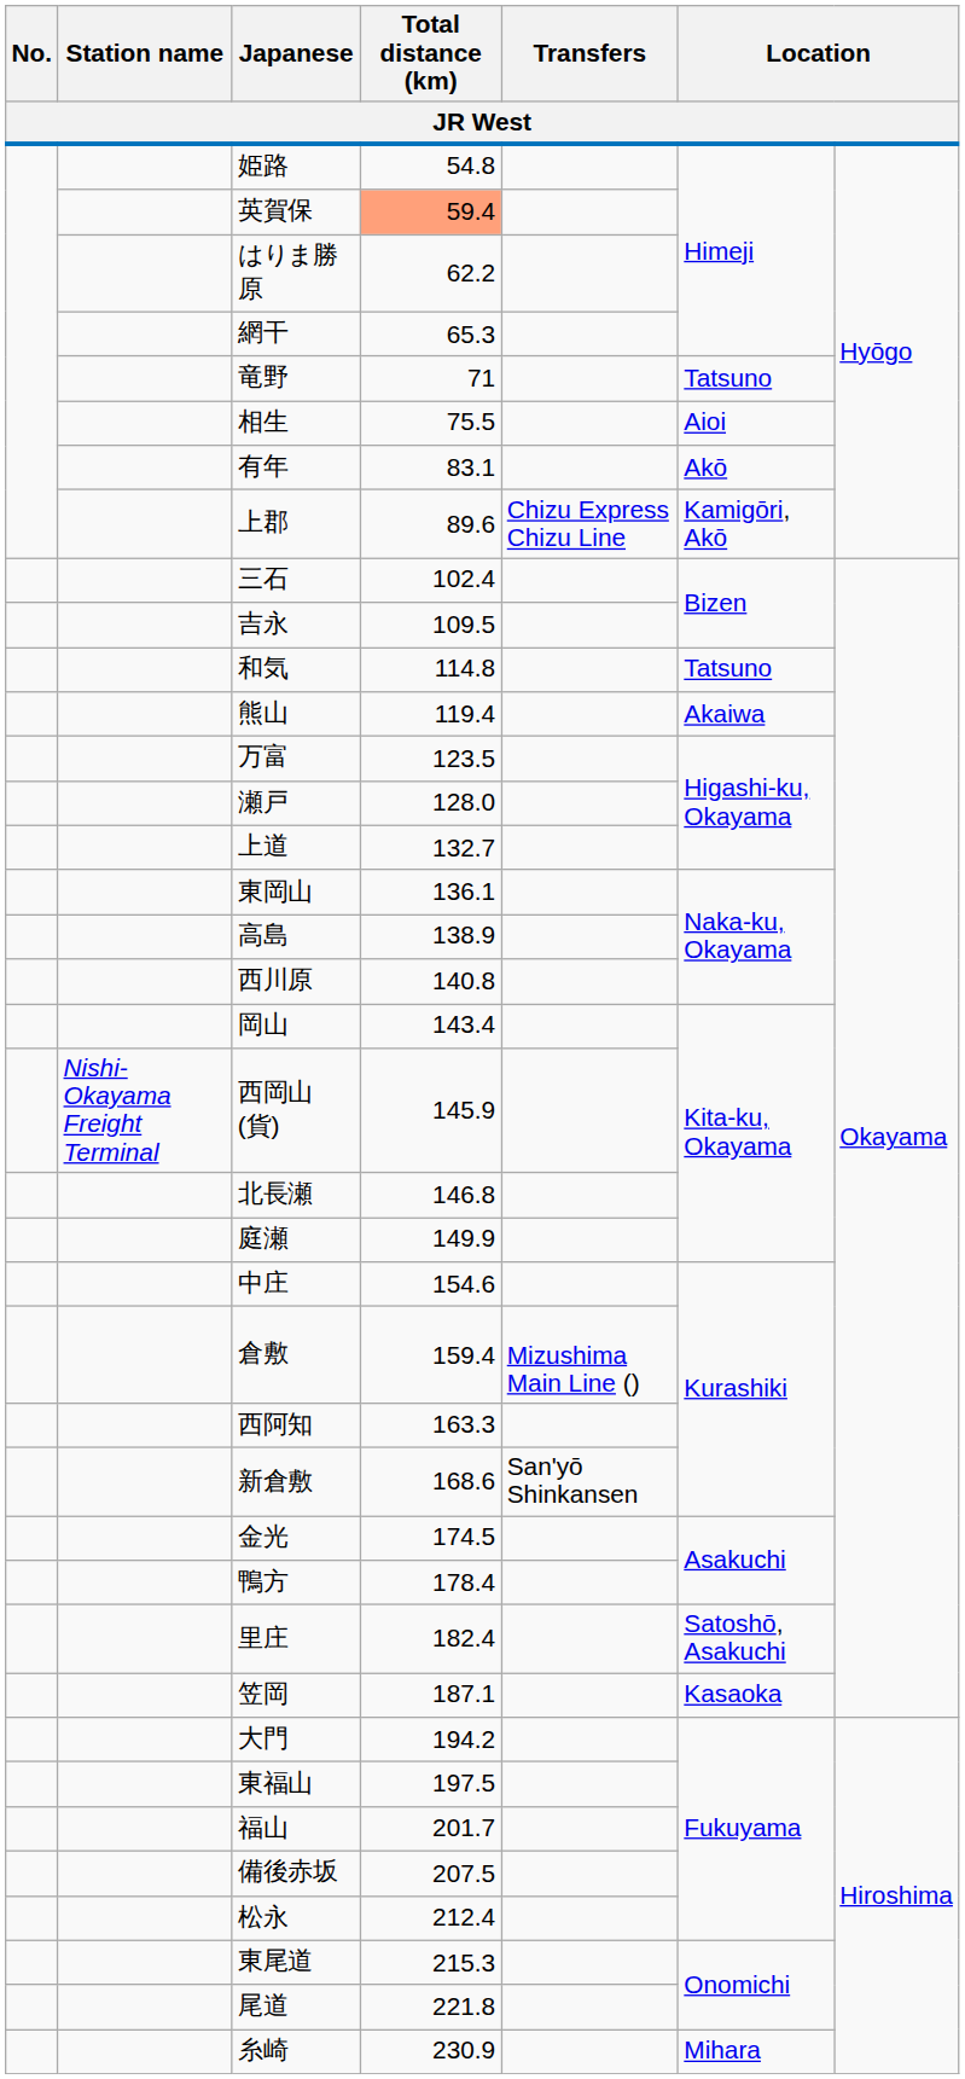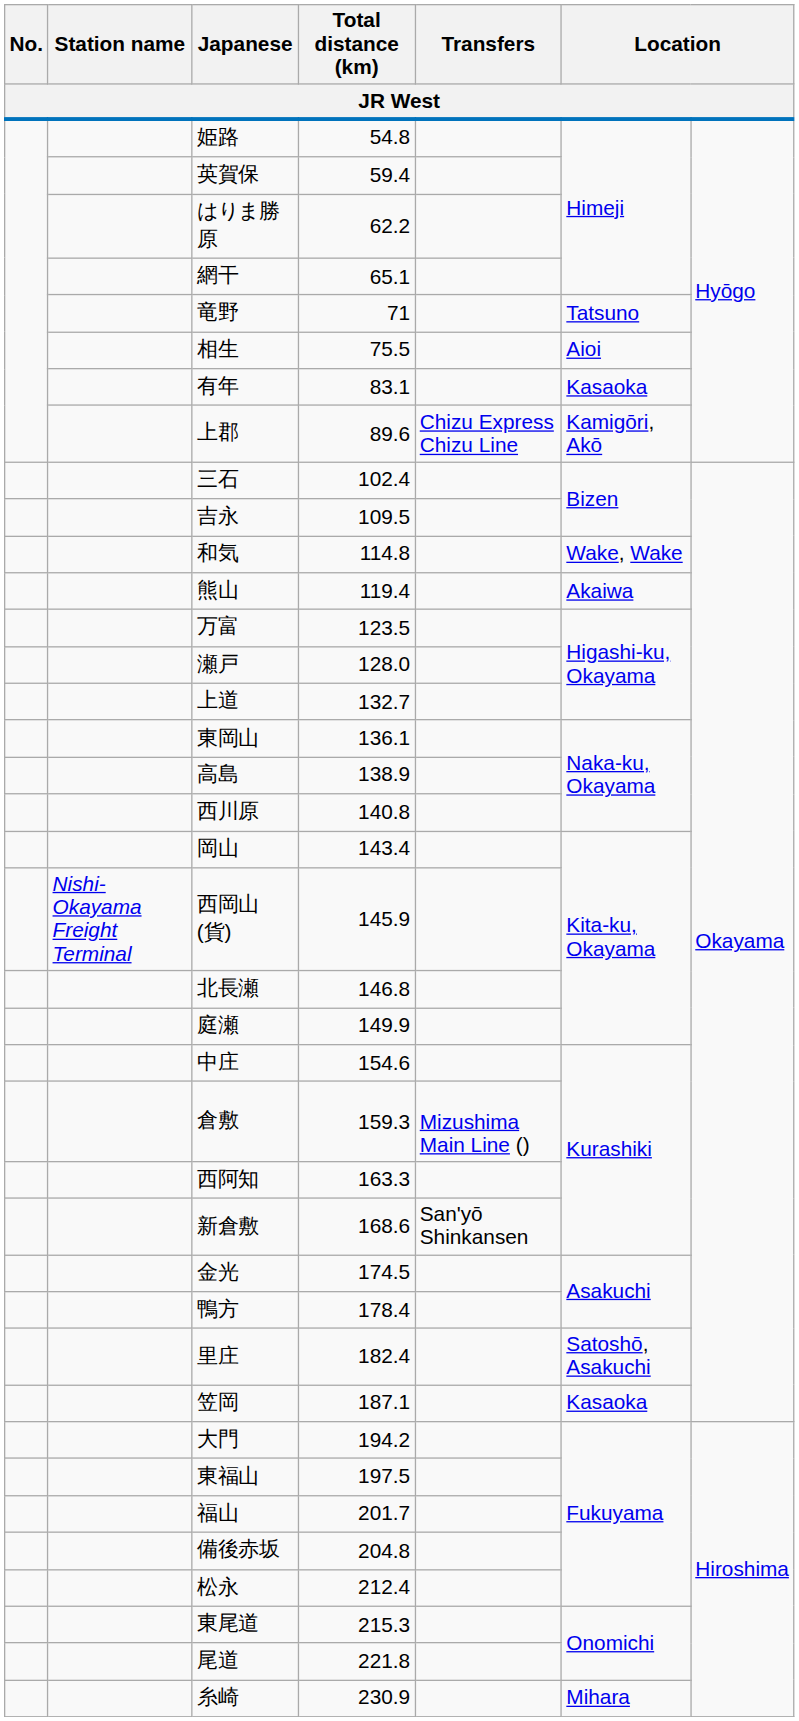英賀保 | Total distance (km): lightsalmon background -> no background
網干 | Total distance (km): 65.3 -> 65.1
有年 | column 6: Akō -> Kasaoka
和気 | column 6: Tatsuno -> Wake, Wake
倉敷 | Total distance (km): 159.4 -> 159.3
備後赤坂 | Total distance (km): 207.5 -> 204.8
